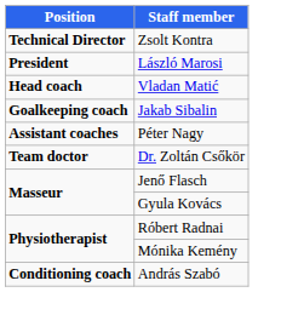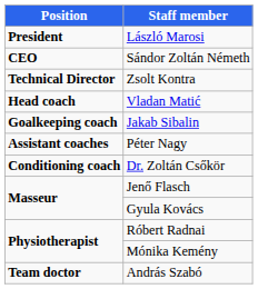rows swapped: László Marosi <-> Zsolt Kontra
+ row: CEO | Sándor Zoltán Németh
Dr. Zoltán Csőkör | Position: Team doctor -> Conditioning coach
András Szabó | Position: Conditioning coach -> Team doctor
